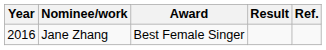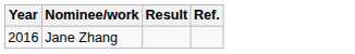- column: Award | Best Female Singer
